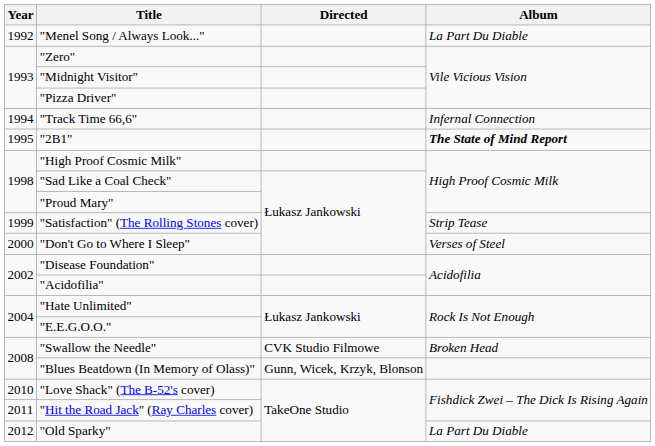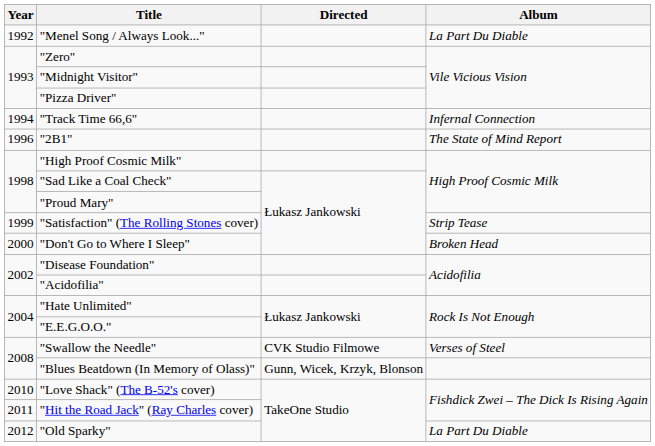"2B1" | Year: 1995 -> 1996
"2B1" | Album: bold -> normal
"Don't Go to Where I Sleep" | Album: Verses of Steel -> Broken Head
"Swallow the Needle" | Album: Broken Head -> Verses of Steel
